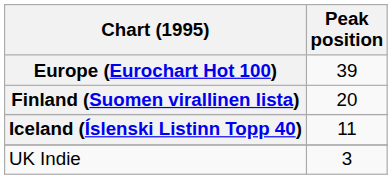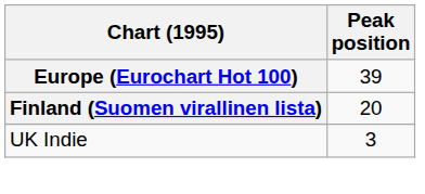- row: Iceland (Íslenski Listinn Topp 40) | 11
